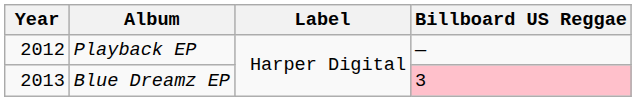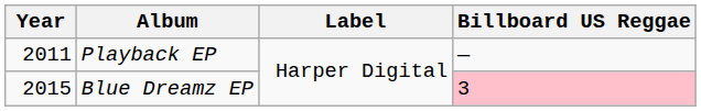Playback EP | Year: 2012 -> 2011
Blue Dreamz EP | Year: 2013 -> 2015
